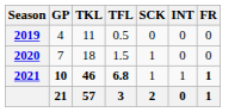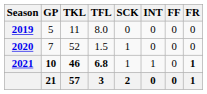+ column: FF | 0 | 0 | 0 | 0
2019 | GP: 4 -> 5
2019 | TFL: 0.5 -> 8.0
2020 | TKL: 18 -> 52
